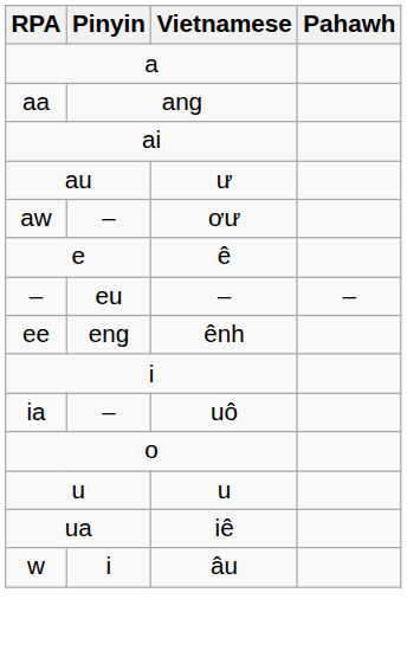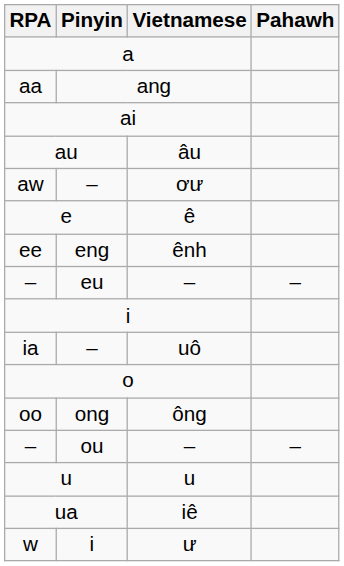au | Vietnamese: ư -> âu
rows swapped: ee <-> – / eu
+ row: oo | ong | ông
+ row: – | ou | – | –
w | Vietnamese: âu -> ư
